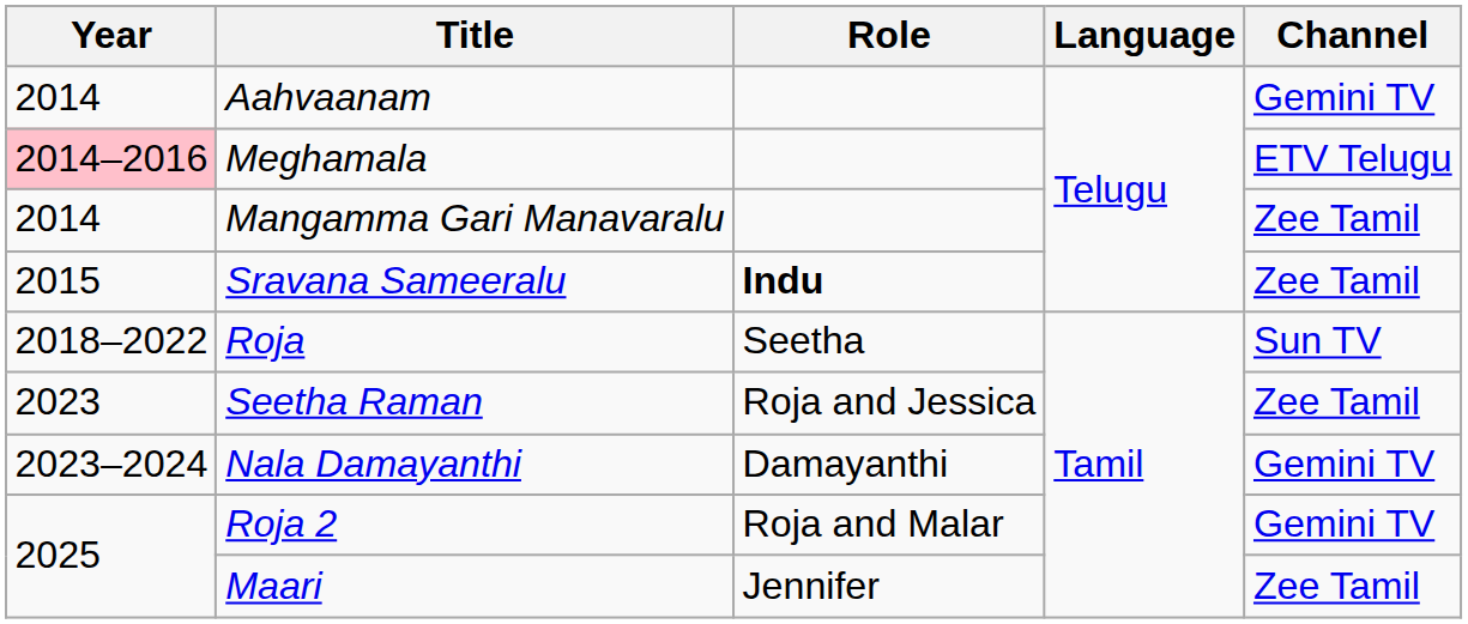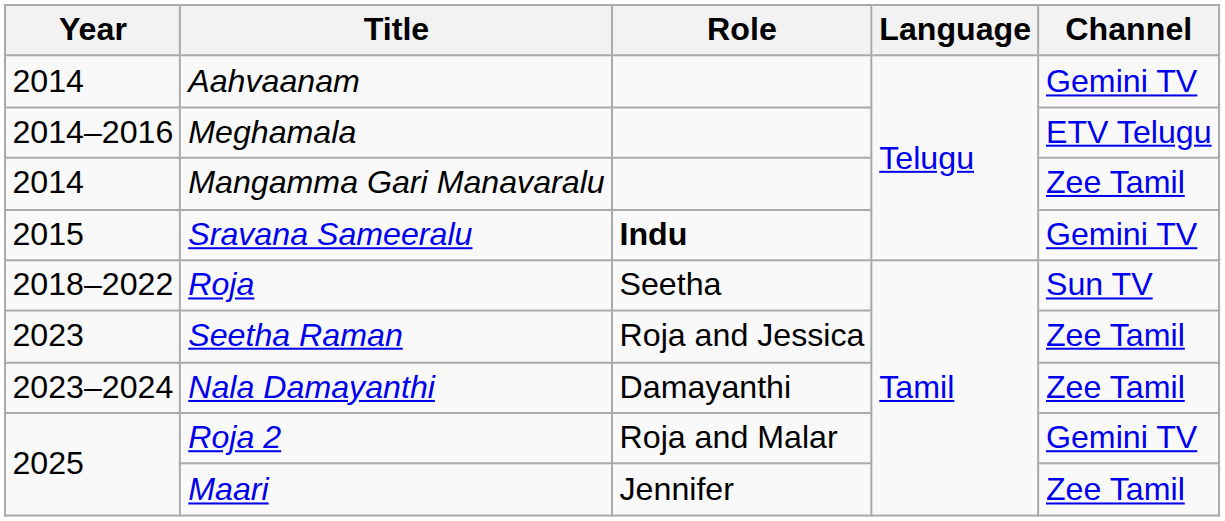Meghamala | Year: pink background -> no background
Sravana Sameeralu | Channel: Zee Tamil -> Gemini TV
Nala Damayanthi | Channel: Gemini TV -> Zee Tamil
